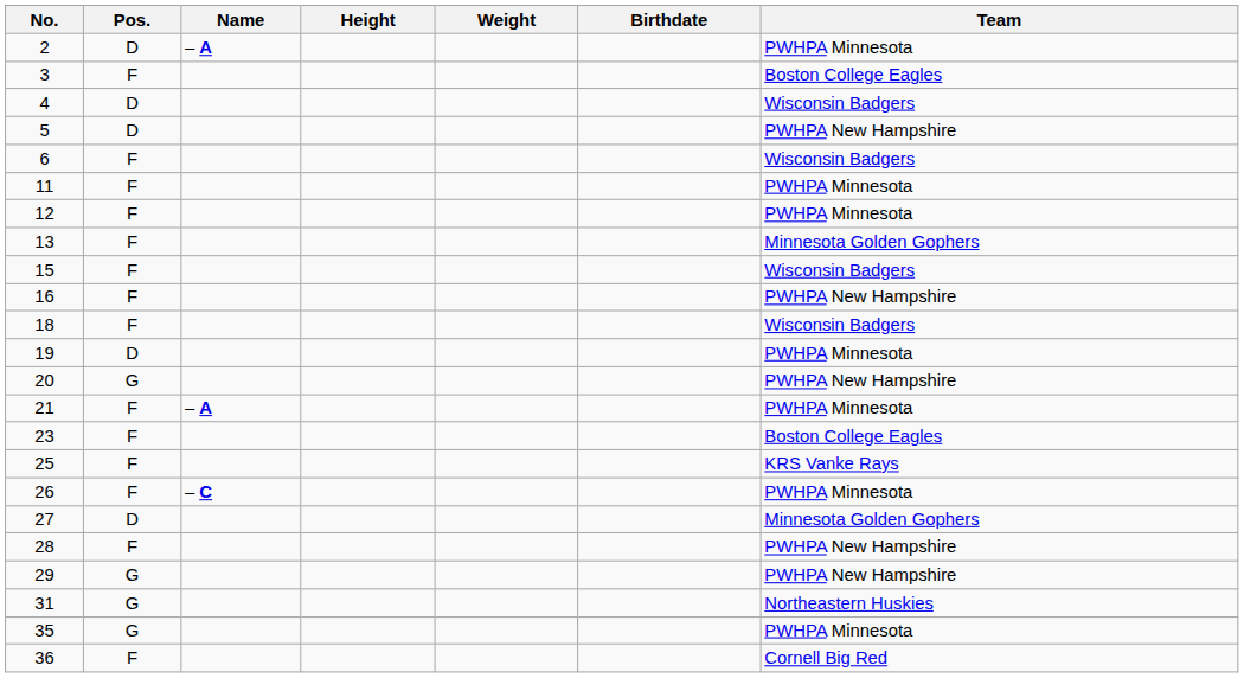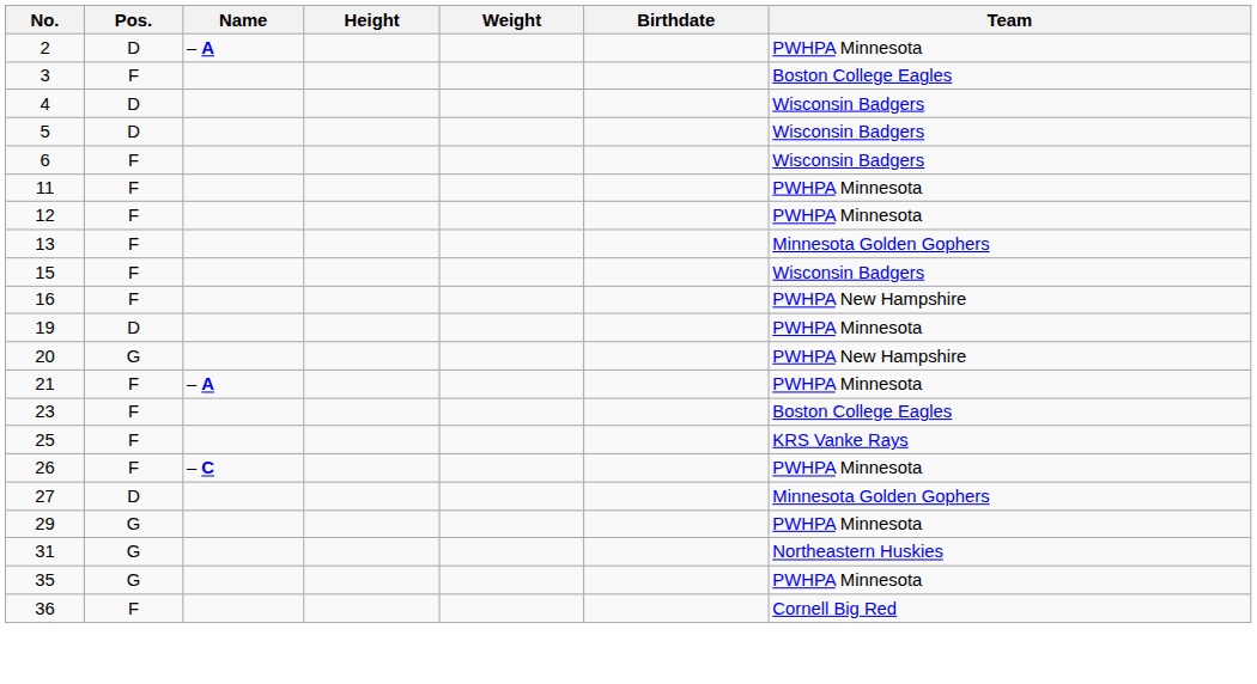5 | Team: PWHPA New Hampshire -> Wisconsin Badgers
- row: 18 | F | Wisconsin Badgers
- row: 28 | F | PWHPA New Hampshire
29 | Team: PWHPA New Hampshire -> PWHPA Minnesota
